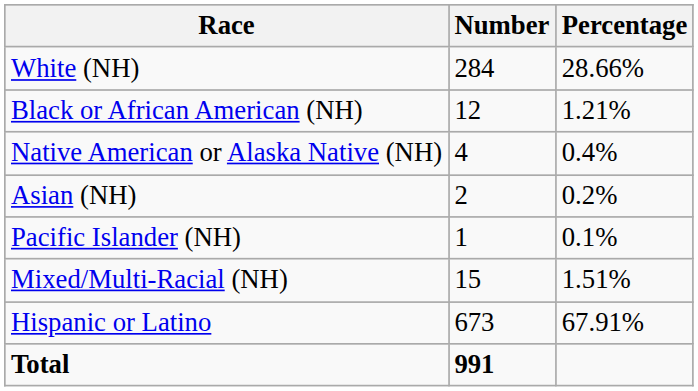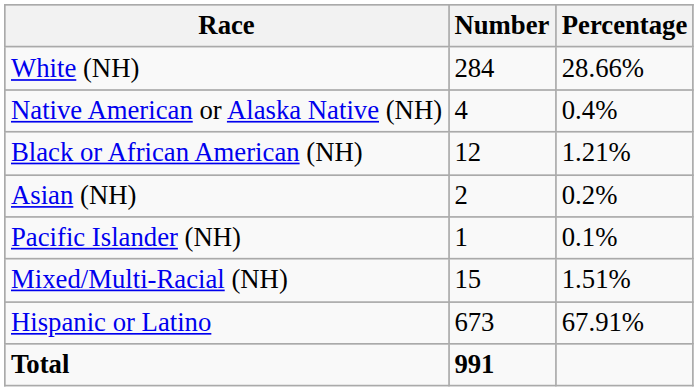rows swapped: Black or African American (NH) <-> Native American or Alaska Native (NH)
